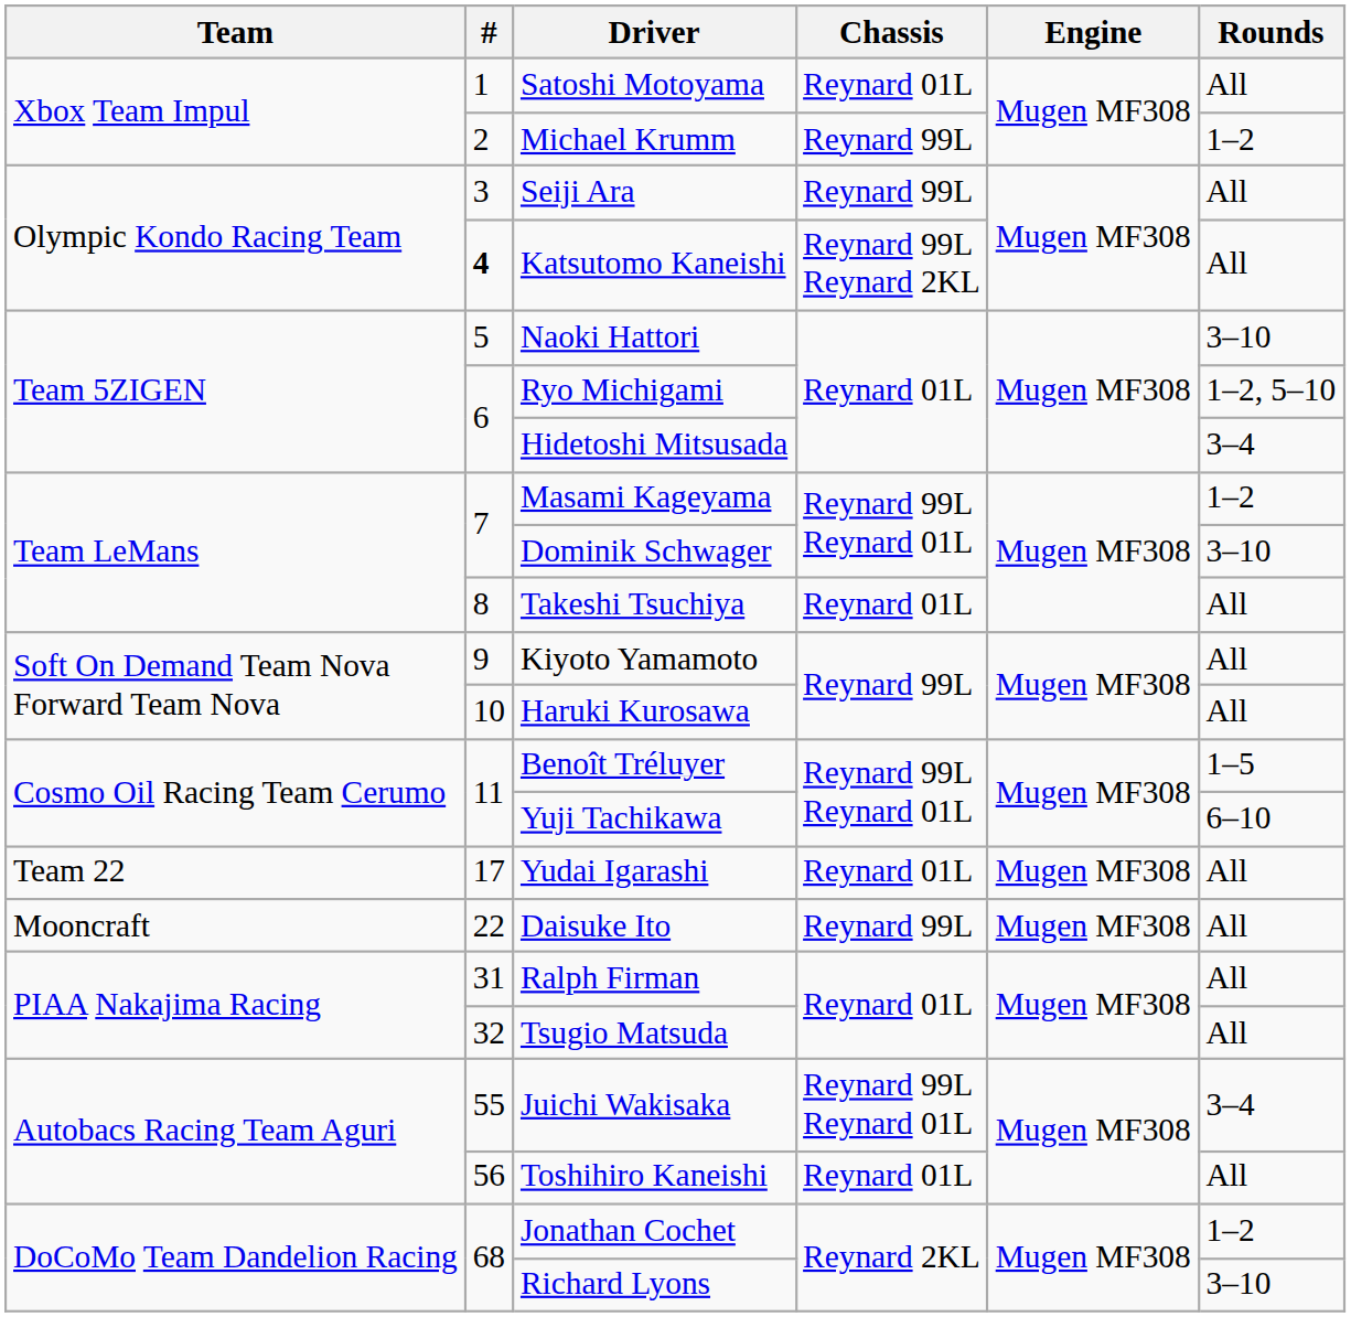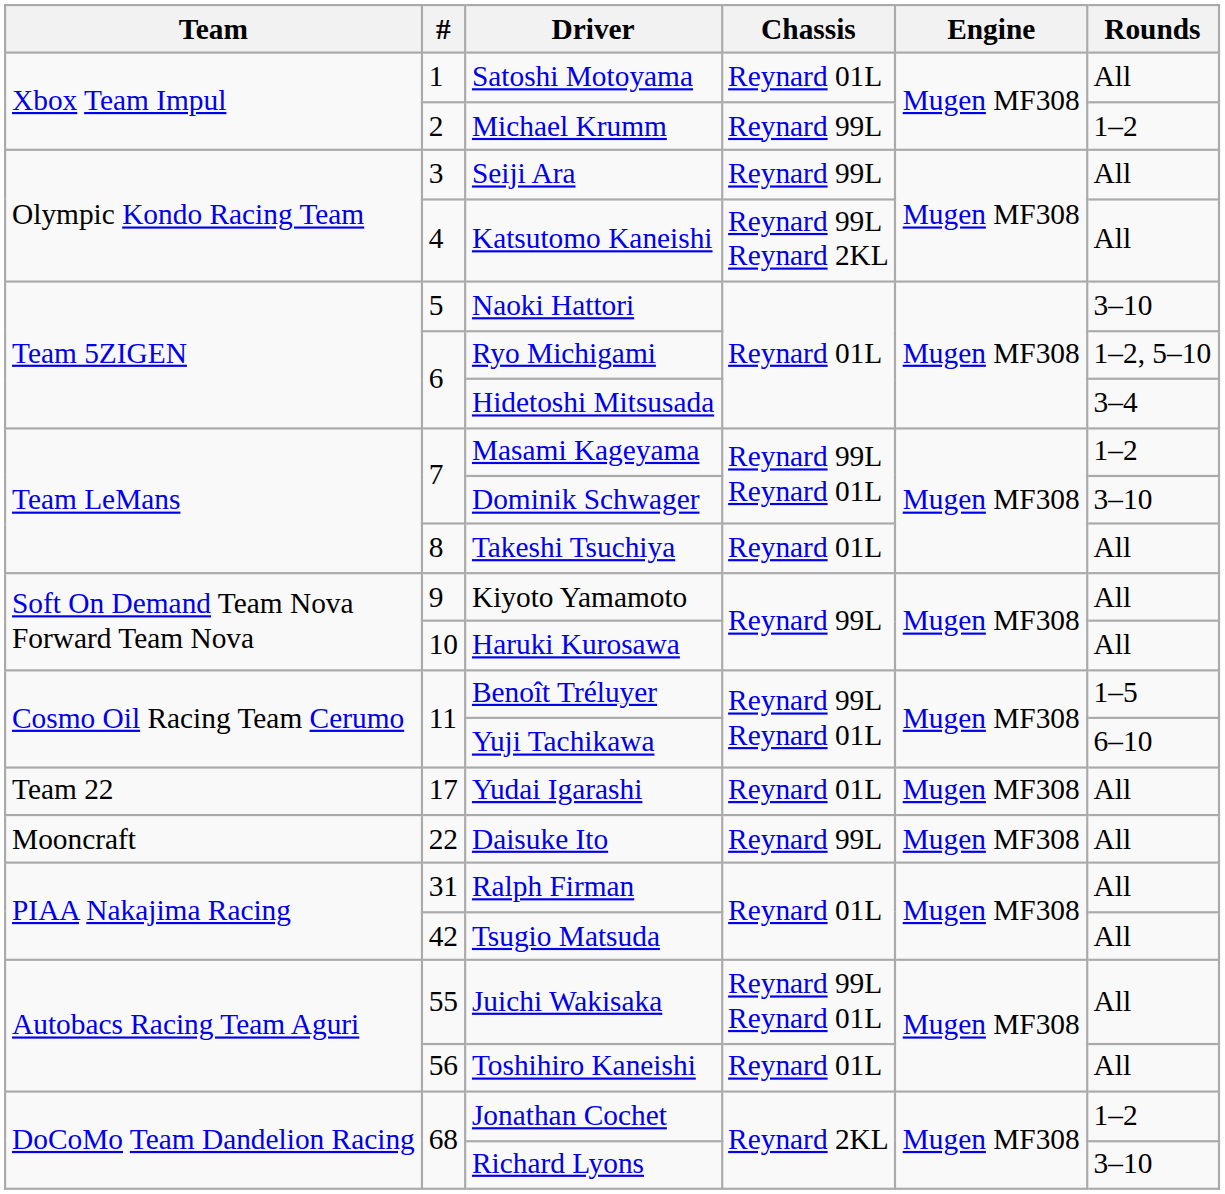Katsutomo Kaneishi | #: bold -> normal
Tsugio Matsuda | #: 32 -> 42
Juichi Wakisaka | Rounds: 3–4 -> All
